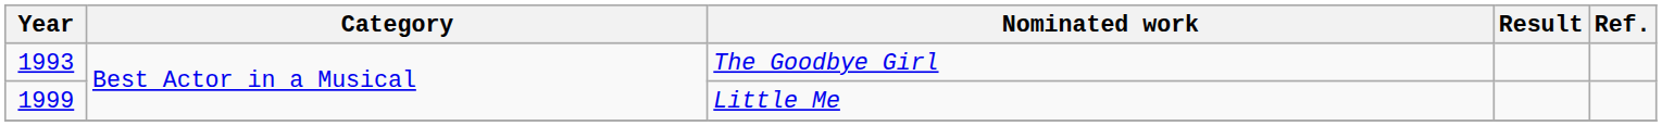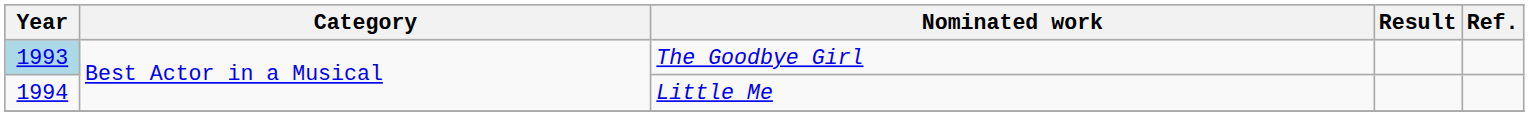The Goodbye Girl | Year: no background -> lightblue background
Little Me | Year: 1999 -> 1994
